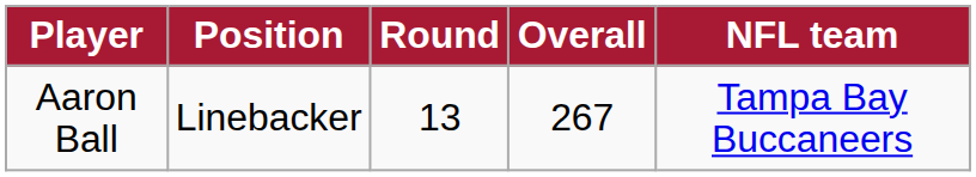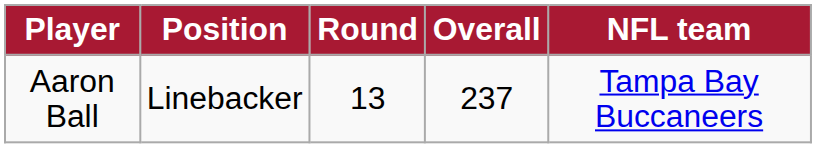Aaron Ball | Overall: 267 -> 237
